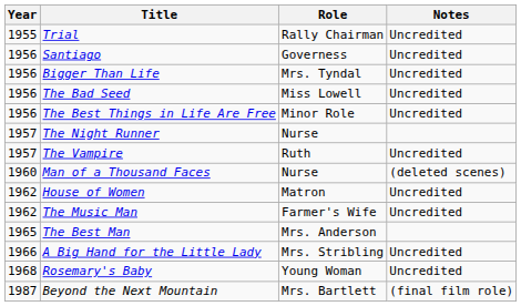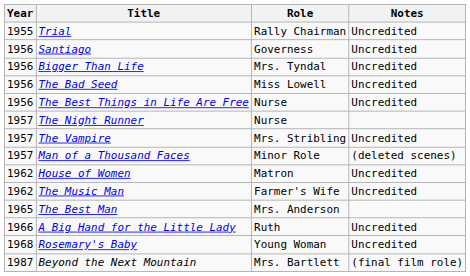The Best Things in Life Are Free | Role: Minor Role -> Nurse
The Vampire | Role: Ruth -> Mrs. Stribling
Man of a Thousand Faces | Year: 1960 -> 1957
Man of a Thousand Faces | Role: Nurse -> Minor Role
A Big Hand for the Little Lady | Role: Mrs. Stribling -> Ruth
